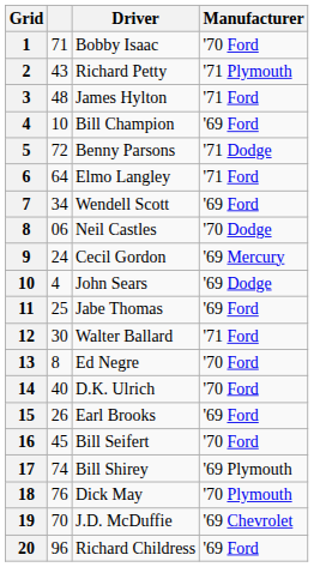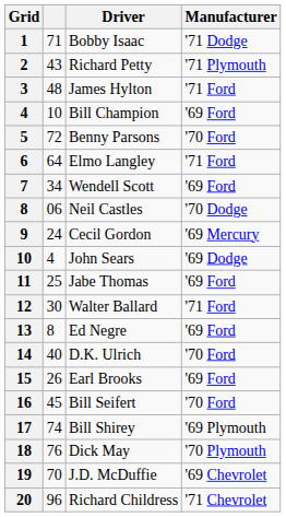Bobby Isaac | Manufacturer: '70 Ford -> '71 Dodge
Benny Parsons | Manufacturer: '71 Dodge -> '70 Ford
Ed Negre | Manufacturer: '70 Ford -> '69 Ford
Richard Childress | Manufacturer: '69 Ford -> '71 Chevrolet
